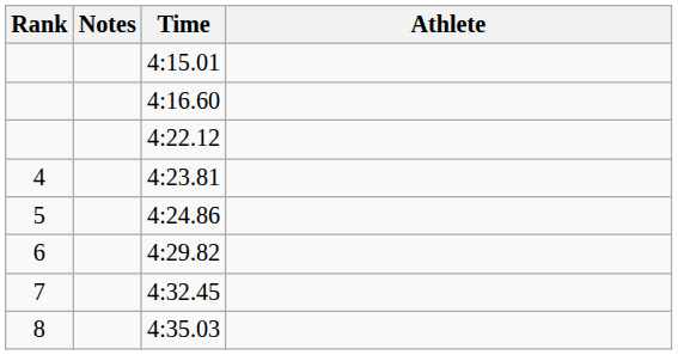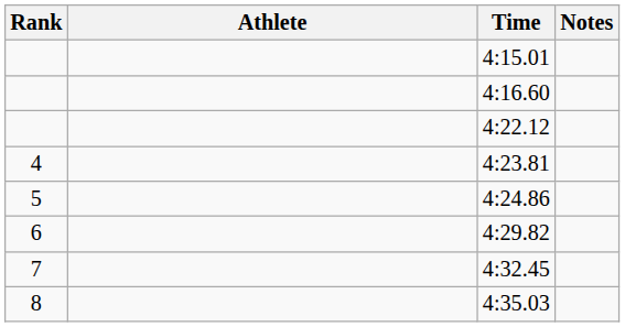columns swapped: Athlete <-> Notes
